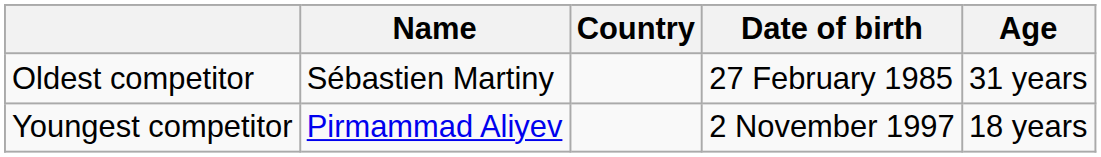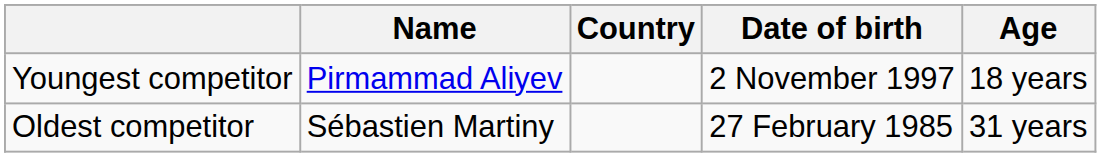rows swapped: Youngest competitor <-> Oldest competitor
